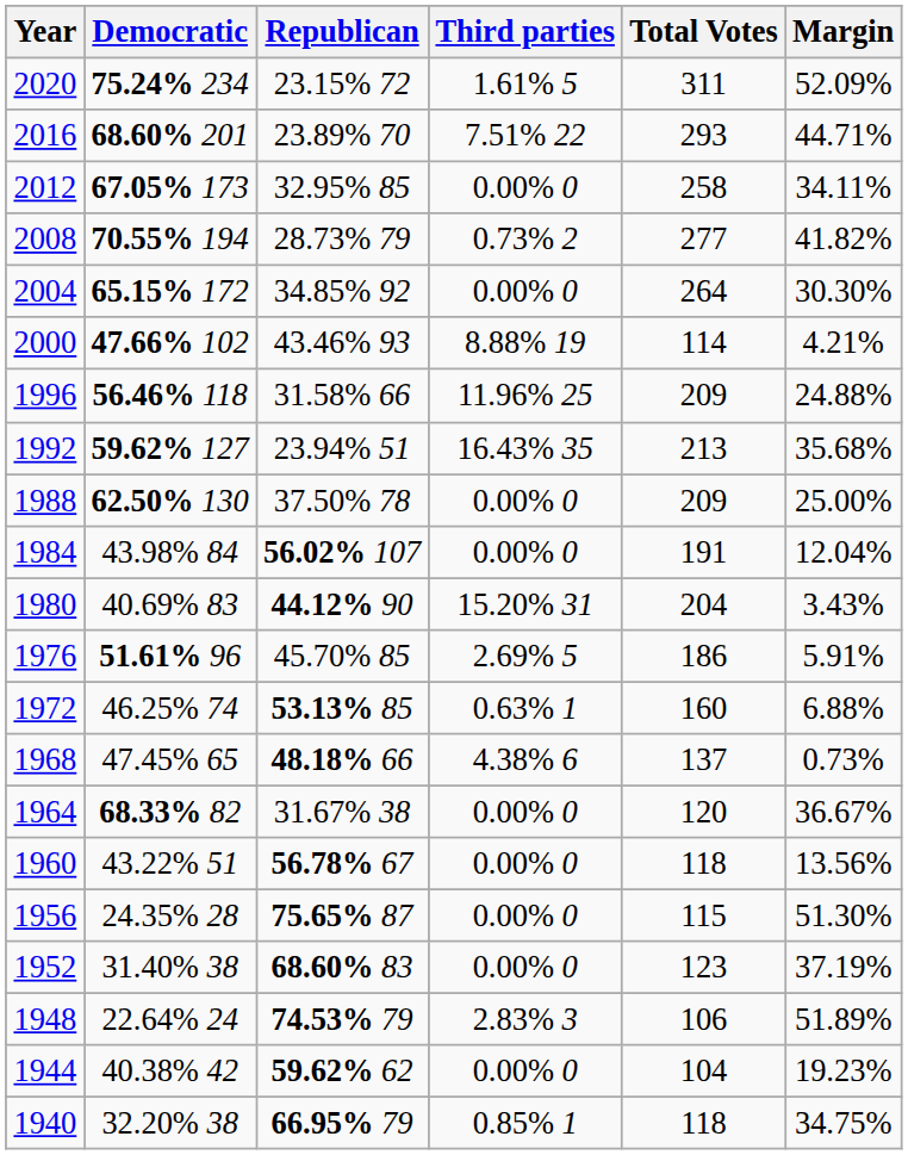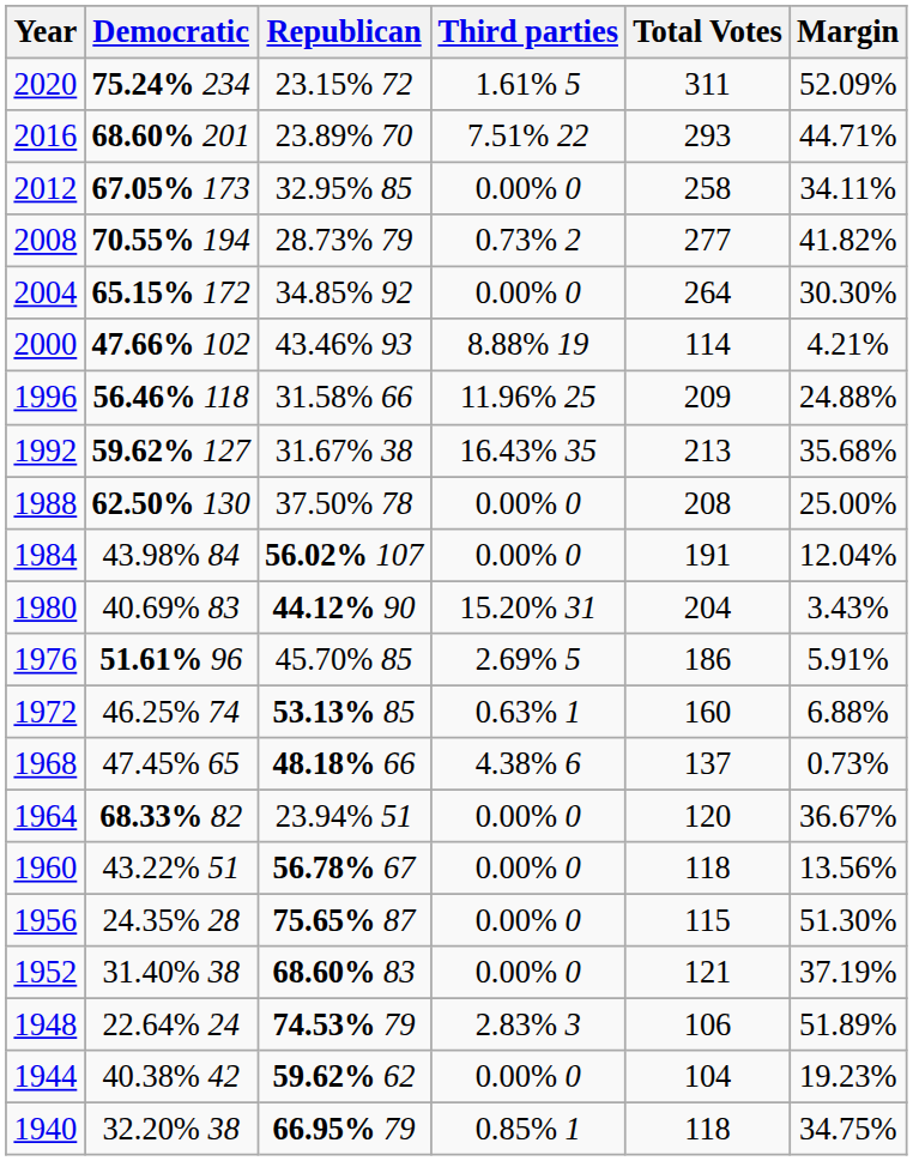1992 | Republican: 23.94% 51 -> 31.67% 38
1988 | Total Votes: 209 -> 208
1964 | Republican: 31.67% 38 -> 23.94% 51
1952 | Total Votes: 123 -> 121
